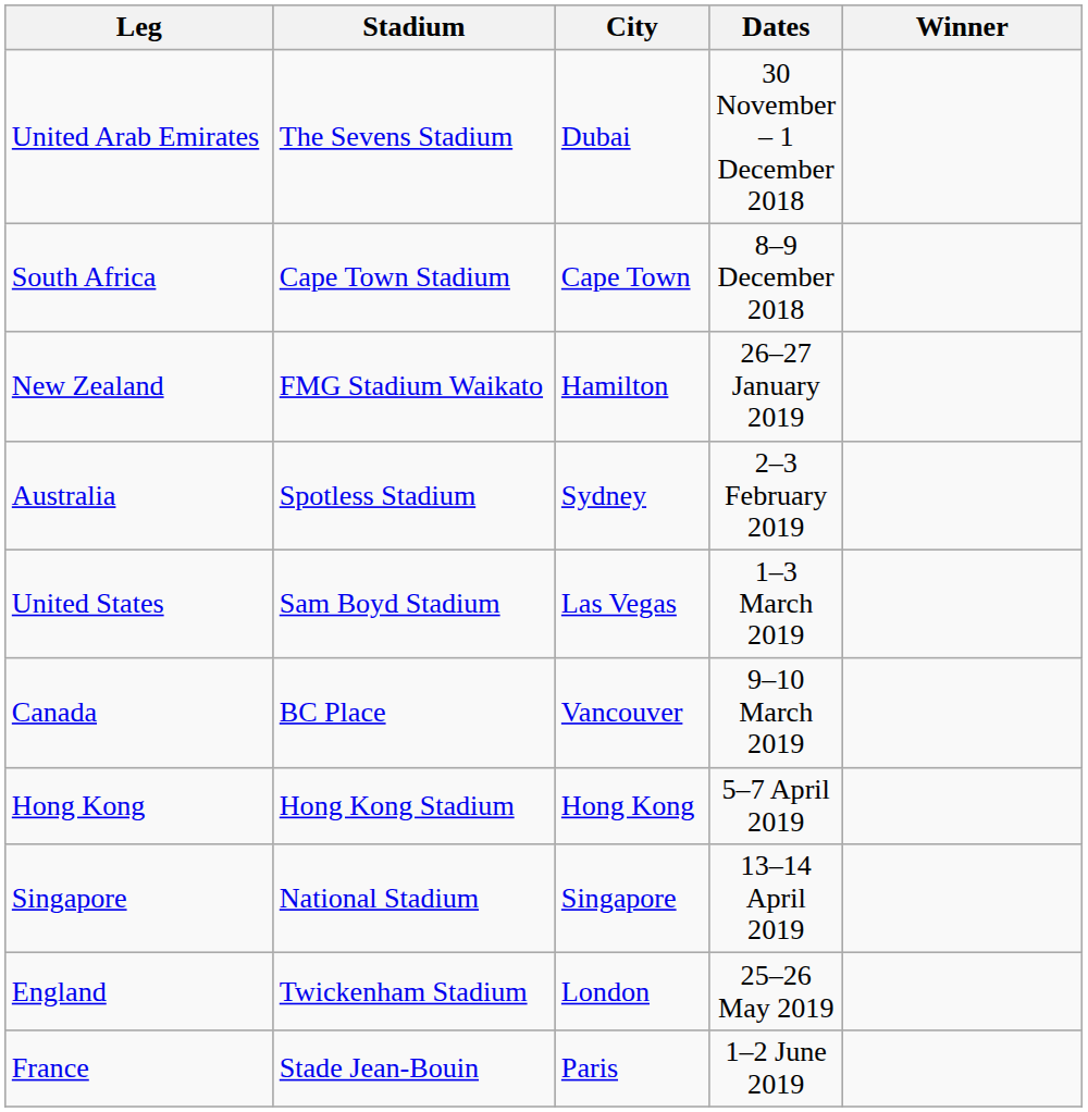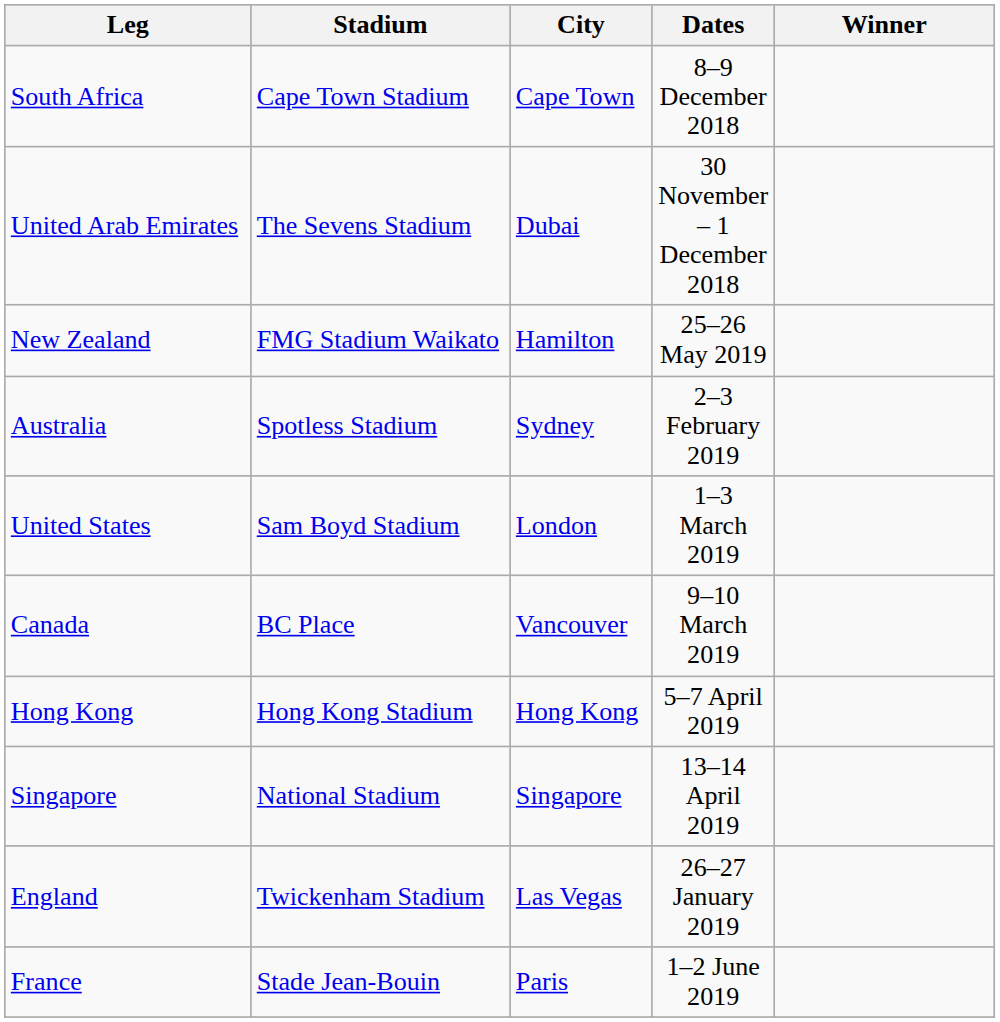rows swapped: United Arab Emirates <-> South Africa
New Zealand | Dates: 26–27 January 2019 -> 25–26 May 2019
United States | City: Las Vegas -> London
England | City: London -> Las Vegas
England | Dates: 25–26 May 2019 -> 26–27 January 2019
